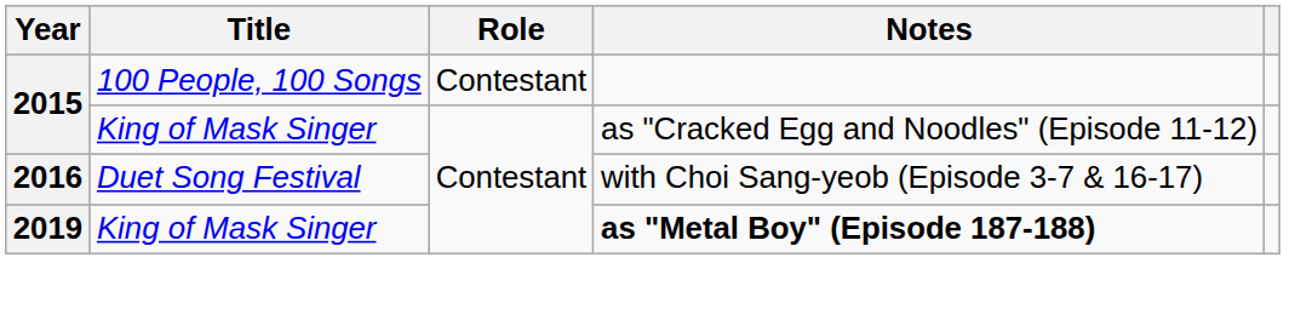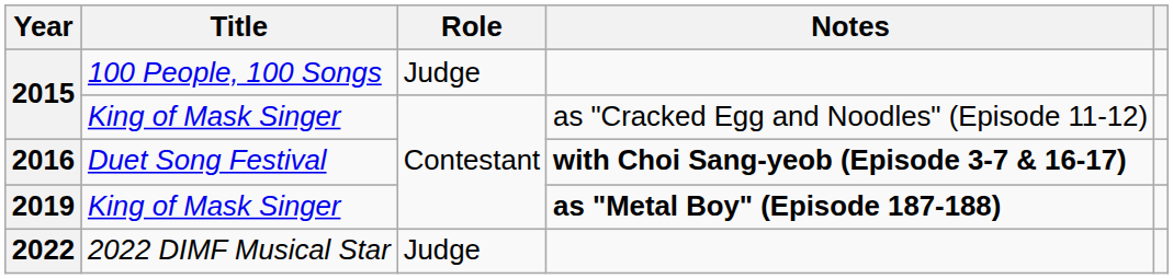2015 / 100 People, 100 Songs | Role: Contestant -> Judge
2016 | Notes: normal -> bold
+ row: 2022 | 2022 DIMF Musical Star | Judge
